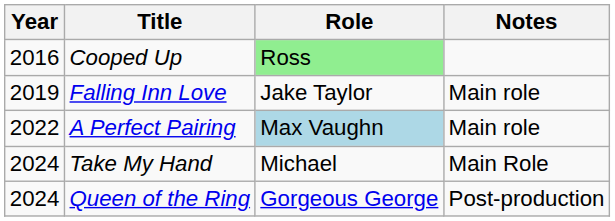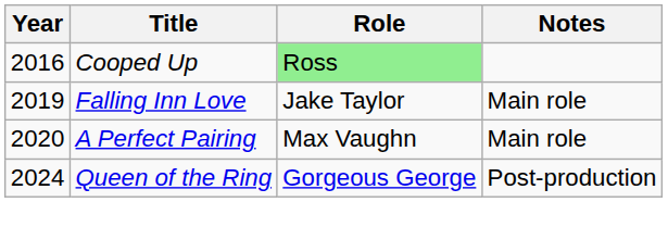A Perfect Pairing | Year: 2022 -> 2020
A Perfect Pairing | Role: lightblue background -> no background
- row: 2024 | Take My Hand | Michael | Main Role
